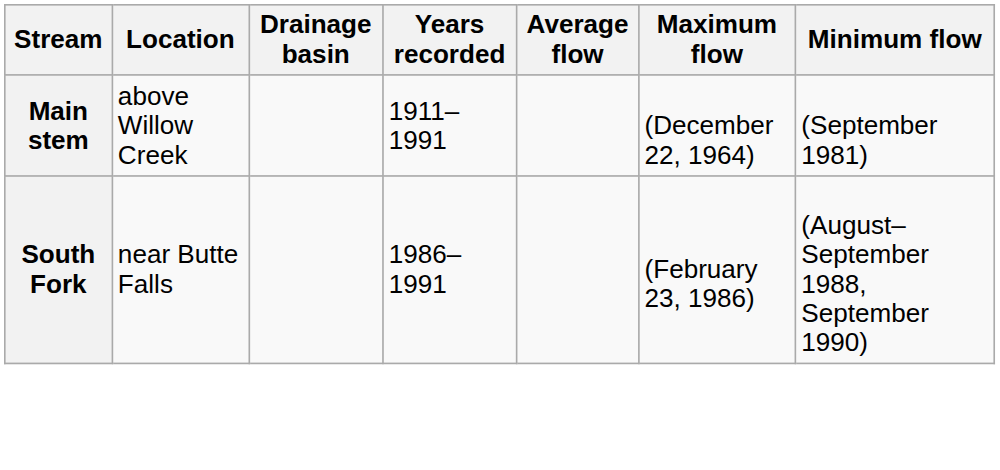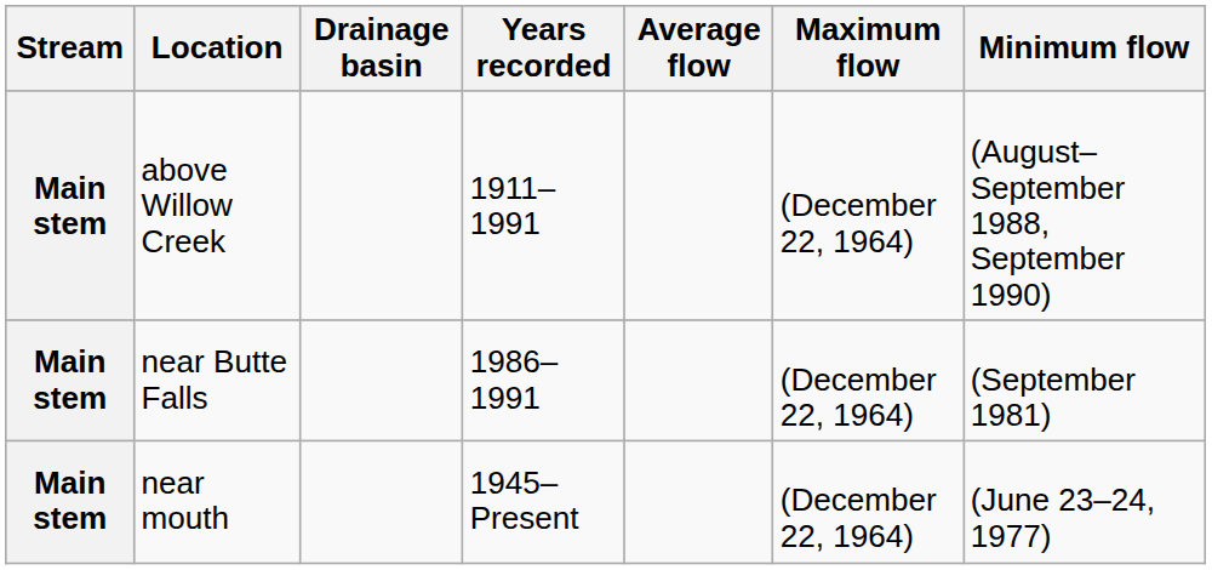above Willow Creek | Minimum flow: (September 1981) -> (August–September 1988, September 1990)
near Butte Falls | Stream: South Fork -> Main stem
near Butte Falls | Maximum flow: (February 23, 1986) -> (December 22, 1964)
near Butte Falls | Minimum flow: (August–September 1988, September 1990) -> (September 1981)
+ row: Main stem | near mouth | 1945–Present | (December 22, 1964) | (June 23–24, 1977)
